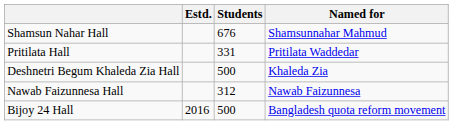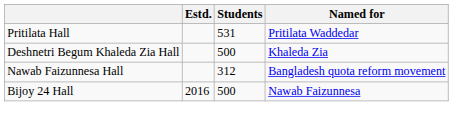- row: Shamsun Nahar Hall | 676 | Shamsunnahar Mahmud
Pritilata Hall | Students: 331 -> 531
Nawab Faizunnesa Hall | Named for: Nawab Faizunnesa -> Bangladesh quota reform movement
Bijoy 24 Hall | Named for: Bangladesh quota reform movement -> Nawab Faizunnesa
